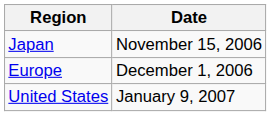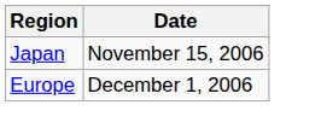- row: United States | January 9, 2007
